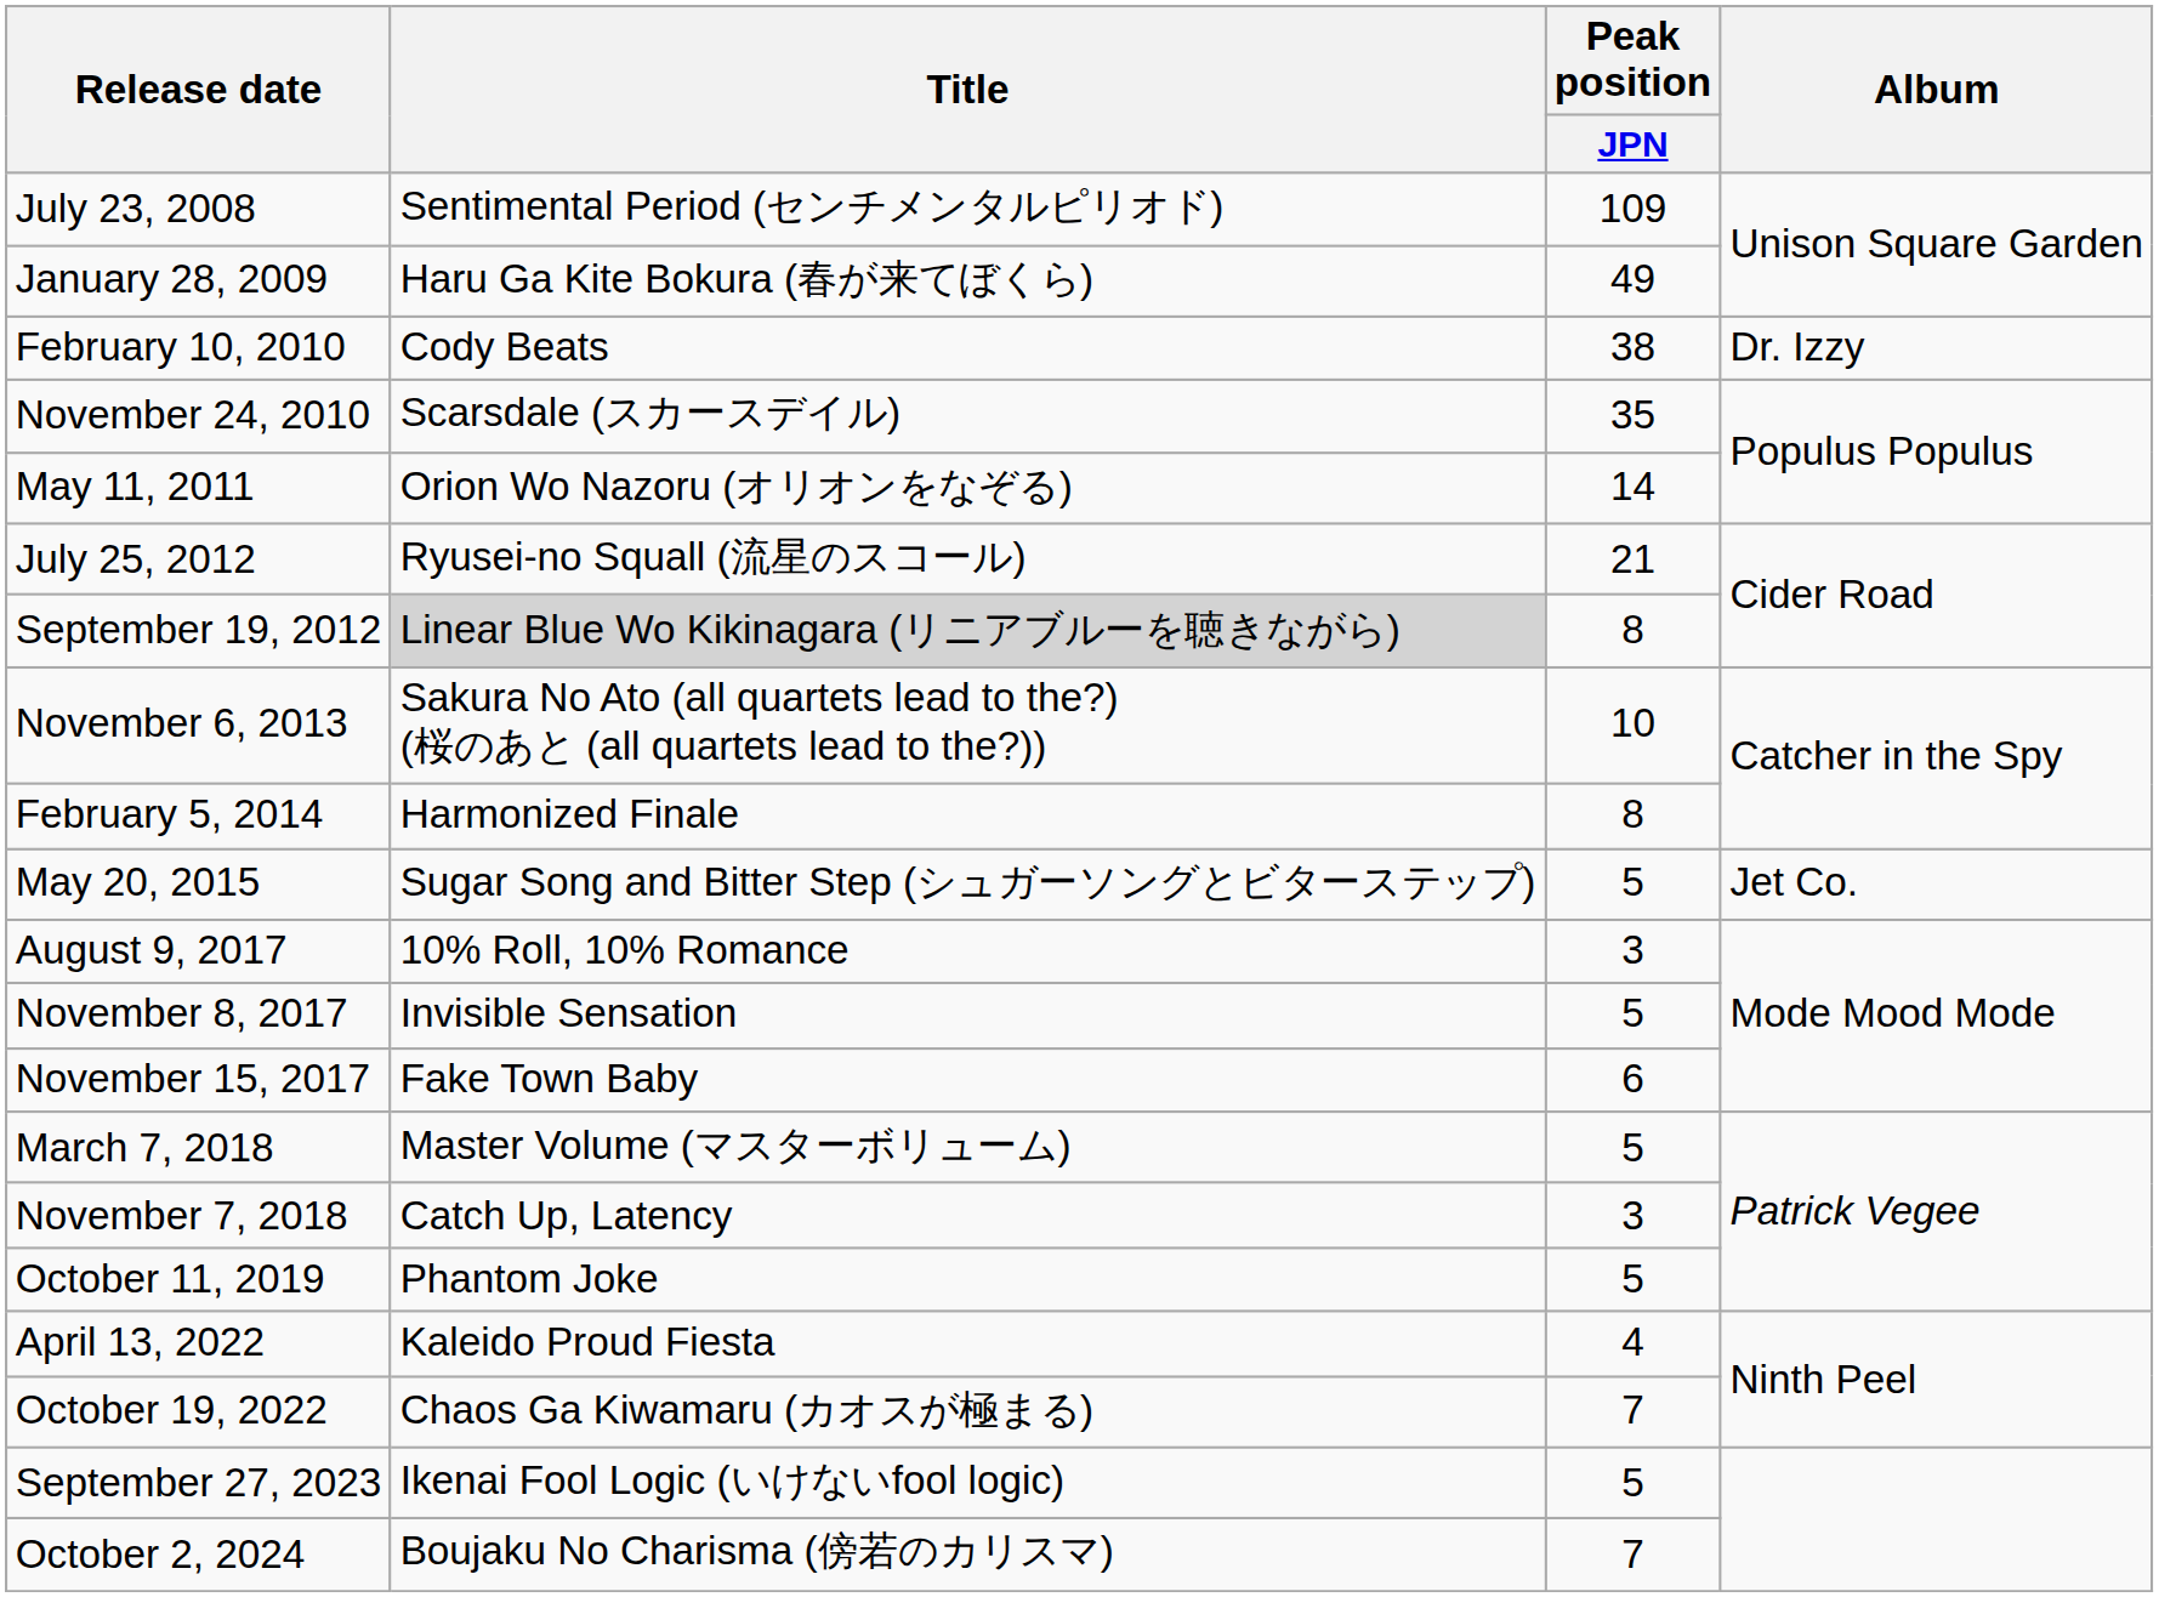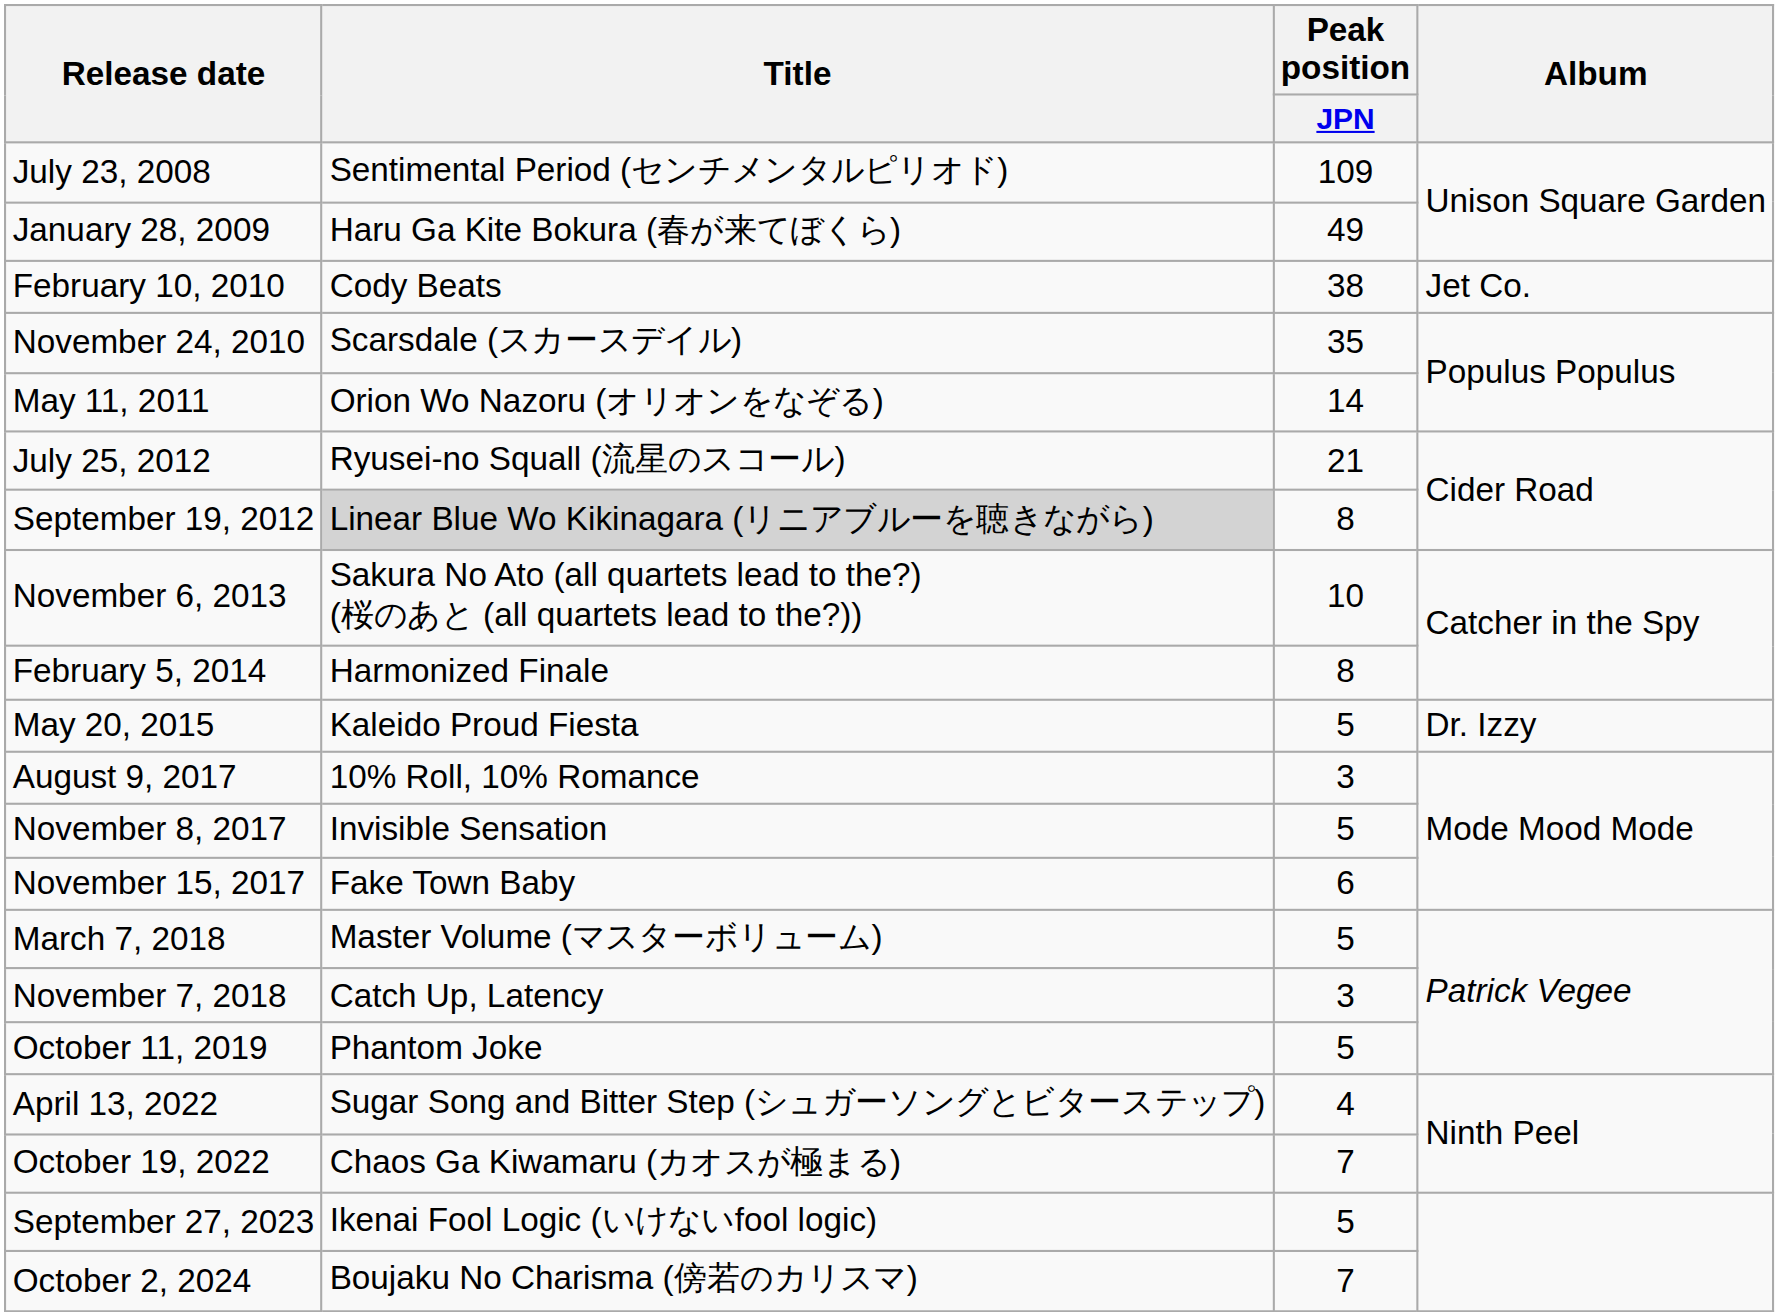February 10, 2010 | Album: Dr. Izzy -> Jet Co.
May 20, 2015 | Title: Sugar Song and Bitter Step (シュガーソングとビターステップ) -> Kaleido Proud Fiesta
May 20, 2015 | Album: Jet Co. -> Dr. Izzy
April 13, 2022 | Title: Kaleido Proud Fiesta -> Sugar Song and Bitter Step (シュガーソングとビターステップ)
